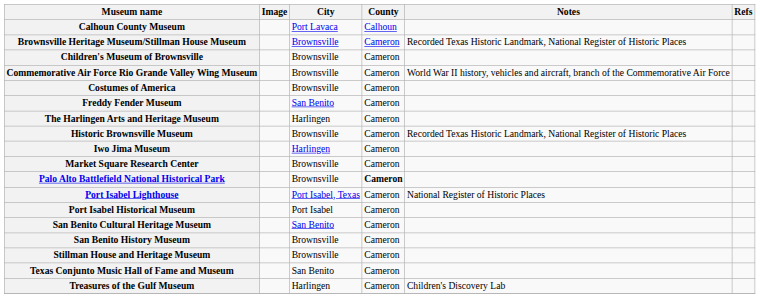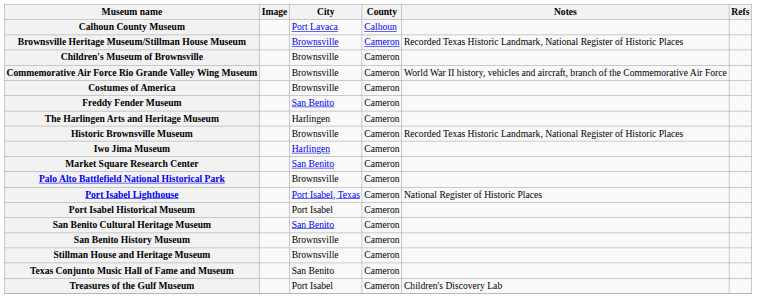Market Square Research Center | City: Brownsville -> San Benito
Palo Alto Battlefield National Historical Park | County: bold -> normal
Treasures of the Gulf Museum | City: Harlingen -> Port Isabel
